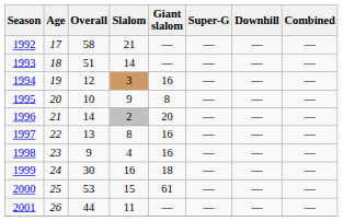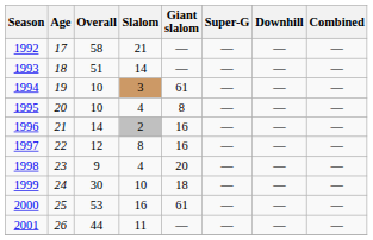1994 | Overall: 12 -> 10
1994 | Giant slalom: 16 -> 61
1995 | Slalom: 9 -> 4
1996 | Giant slalom: 20 -> 16
1997 | Overall: 13 -> 12
1998 | Giant slalom: 16 -> 20
1999 | Slalom: 16 -> 10
2000 | Slalom: 15 -> 16
